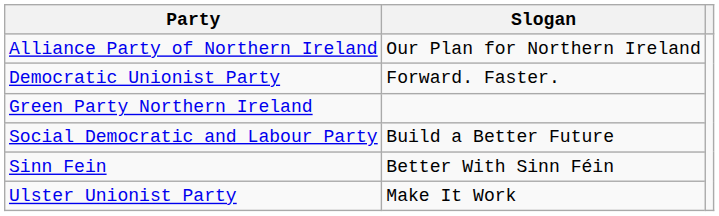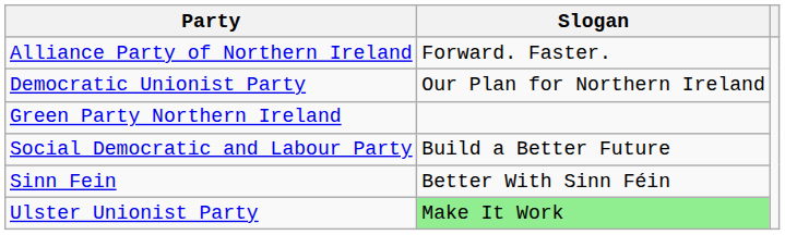Alliance Party of Northern Ireland | Slogan: Our Plan for Northern Ireland -> Forward. Faster.
Democratic Unionist Party | Slogan: Forward. Faster. -> Our Plan for Northern Ireland
Ulster Unionist Party | Slogan: no background -> lightgreen background
